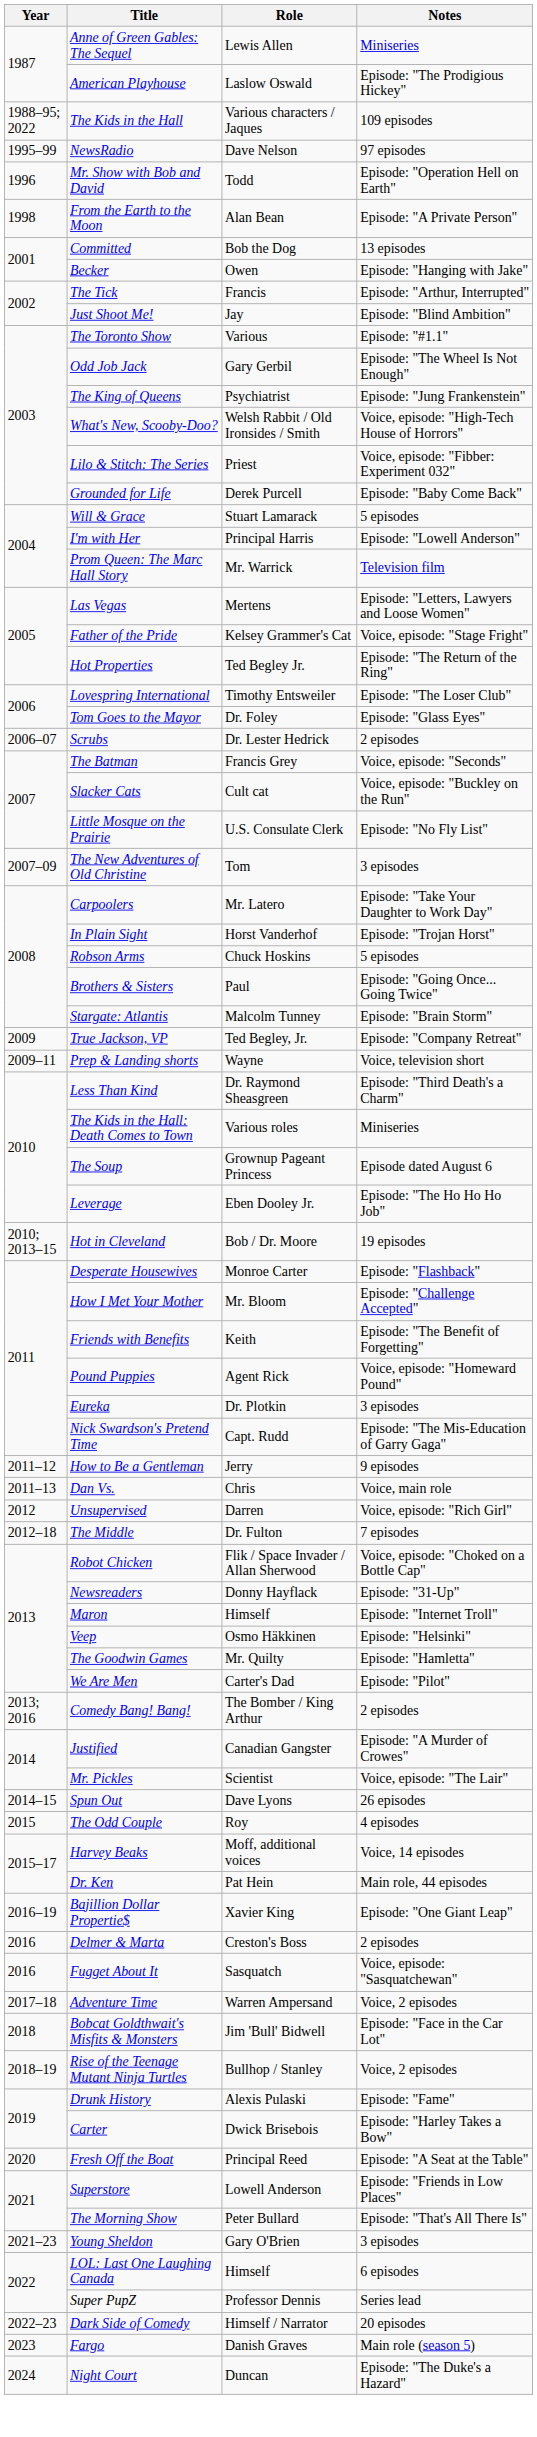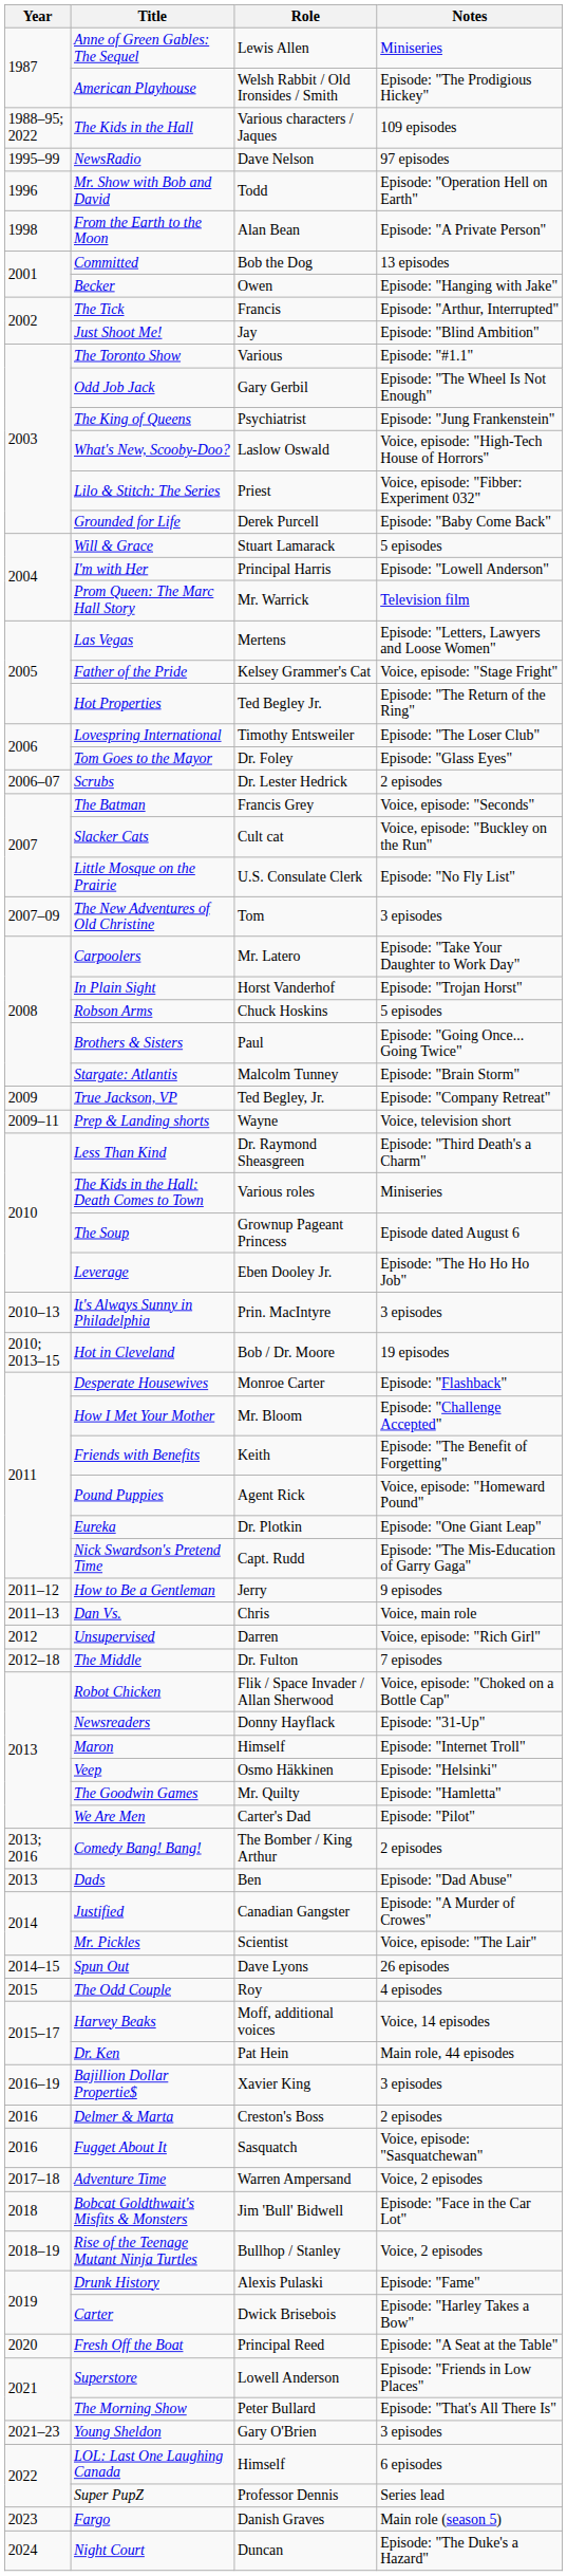American Playhouse | Role: Laslow Oswald -> Welsh Rabbit / Old Ironsides / Smith
What's New, Scooby-Doo? | Role: Welsh Rabbit / Old Ironsides / Smith -> Laslow Oswald
+ row: 2010–13 | It's Always Sunny in Philadelphia | Prin. MacIntyre | 3 episodes
Eureka | Notes: 3 episodes -> Episode: "One Giant Leap"
+ row: 2013 | Dads | Ben | Episode: "Dad Abuse"
Bajillion Dollar Propertie$ | Notes: Episode: "One Giant Leap" -> 3 episodes
- row: 2022–23 | Dark Side of Comedy | Himself / Narrator | 20 episodes
